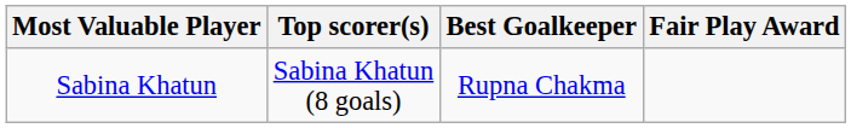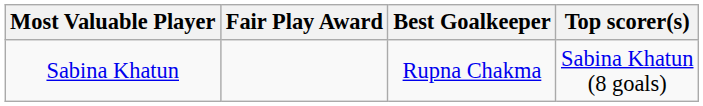columns swapped: Top scorer(s) <-> Fair Play Award
